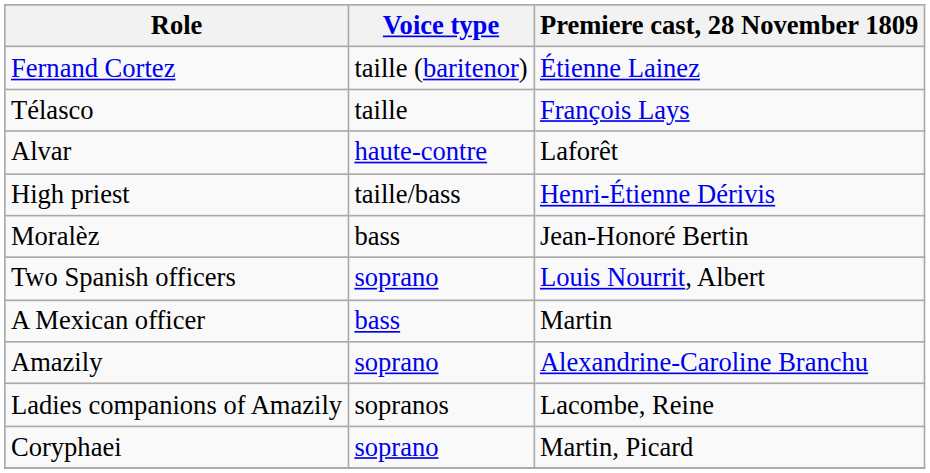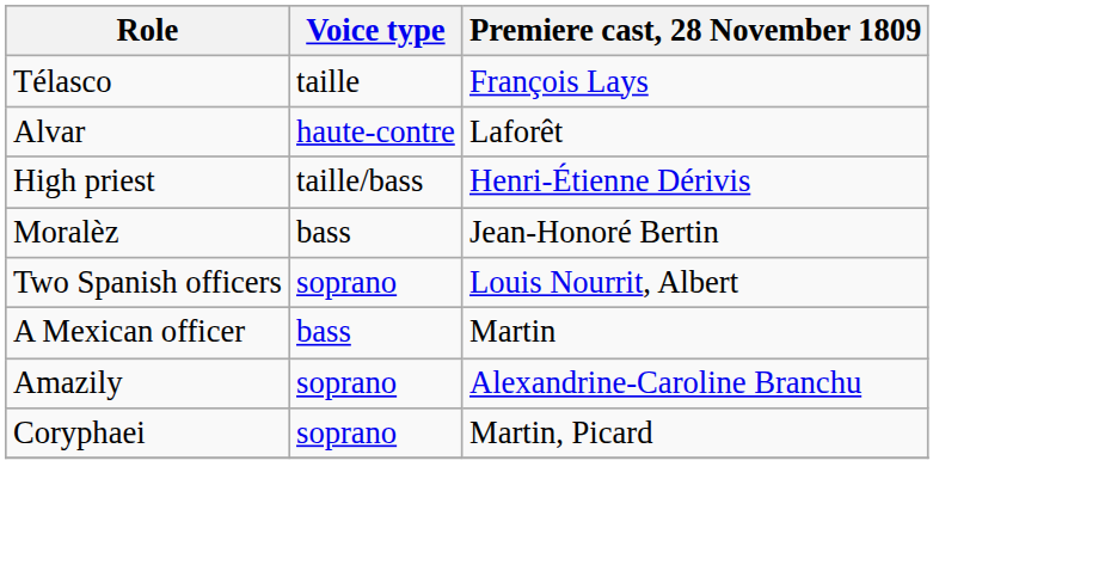- row: Fernand Cortez | taille (baritenor) | Étienne Lainez
- row: Ladies companions of Amazily | sopranos | Lacombe, Reine
